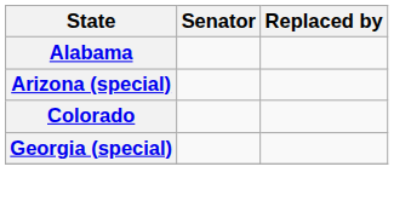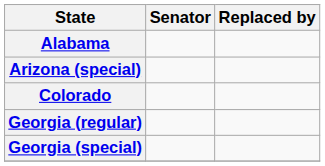+ row: Georgia (regular)
